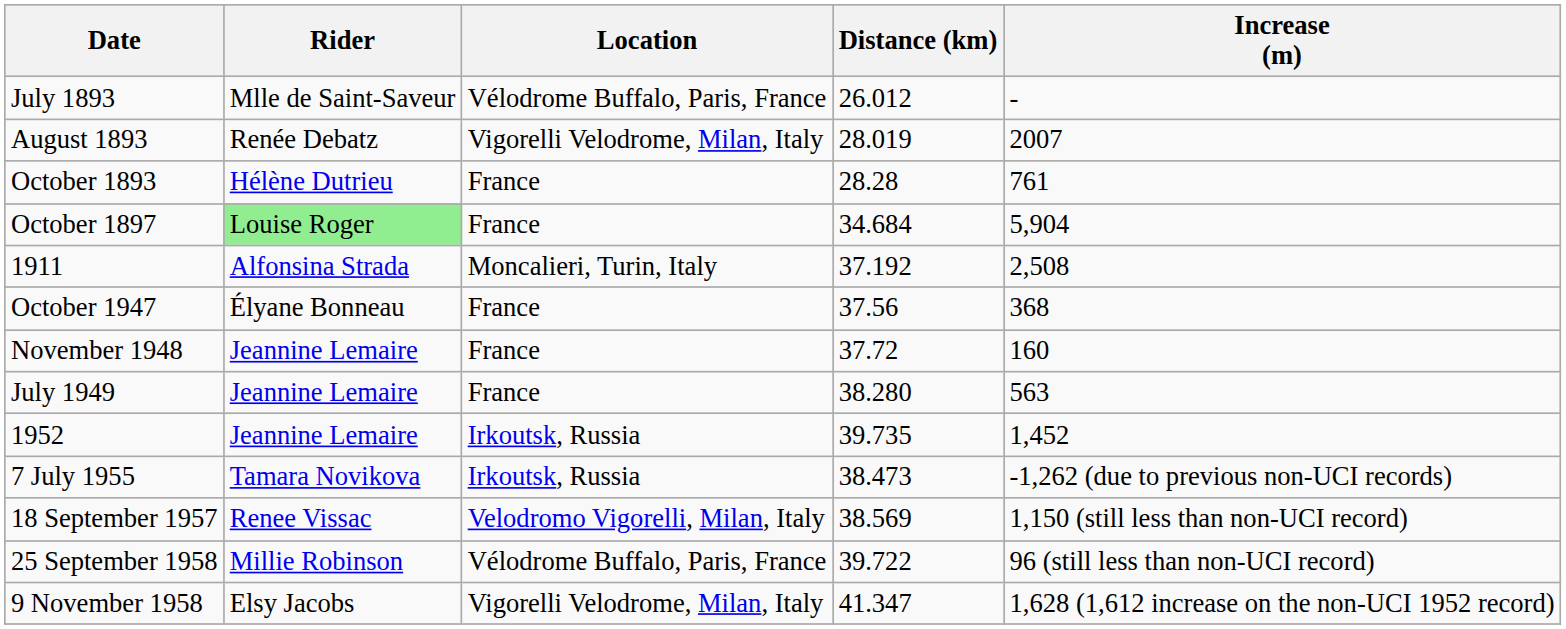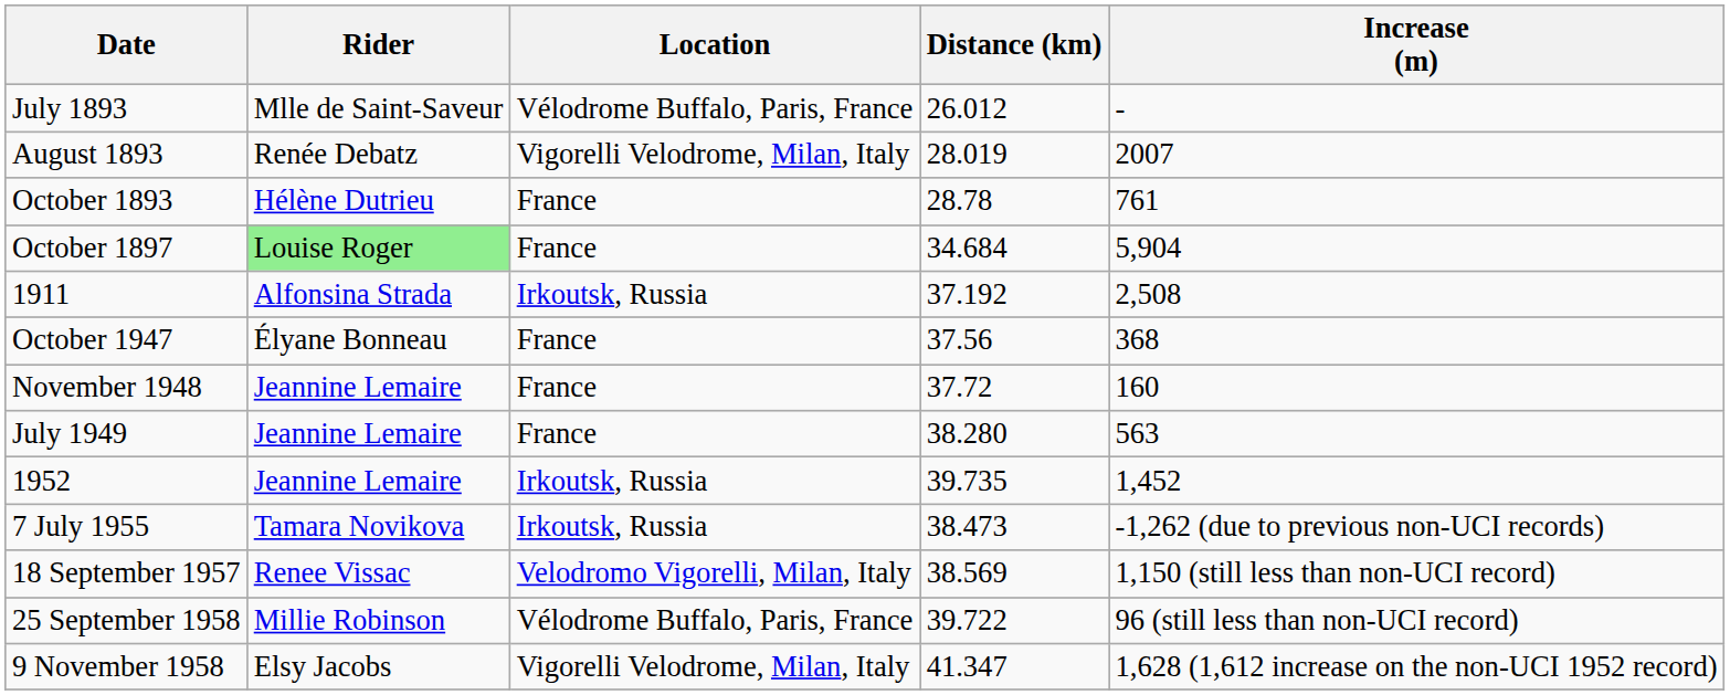October 1893 | Distance (km): 28.28 -> 28.78
1911 | Location: Moncalieri, Turin, Italy -> Irkoutsk, Russia
